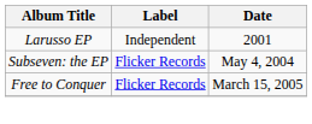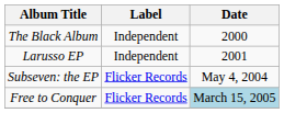+ row: The Black Album | Independent | 2000
Free to Conquer | Date: no background -> lightblue background
